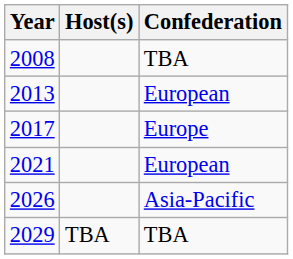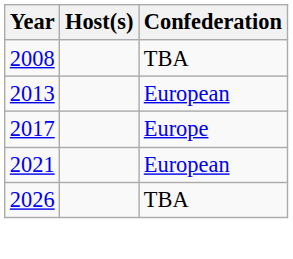2026 | Confederation: Asia-Pacific -> TBA
- row: 2029 | TBA | TBA
